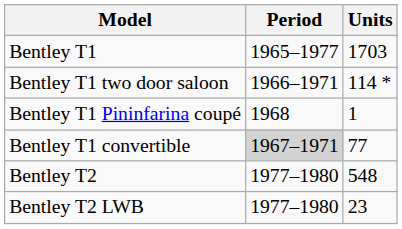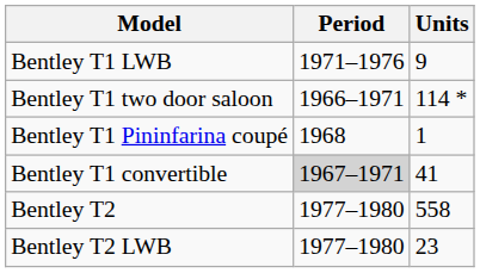- row: Bentley T1 | 1965–1977 | 1703
+ row: Bentley T1 LWB | 1971–1976 | 9
Bentley T1 convertible | Units: 77 -> 41
Bentley T2 | Units: 548 -> 558
